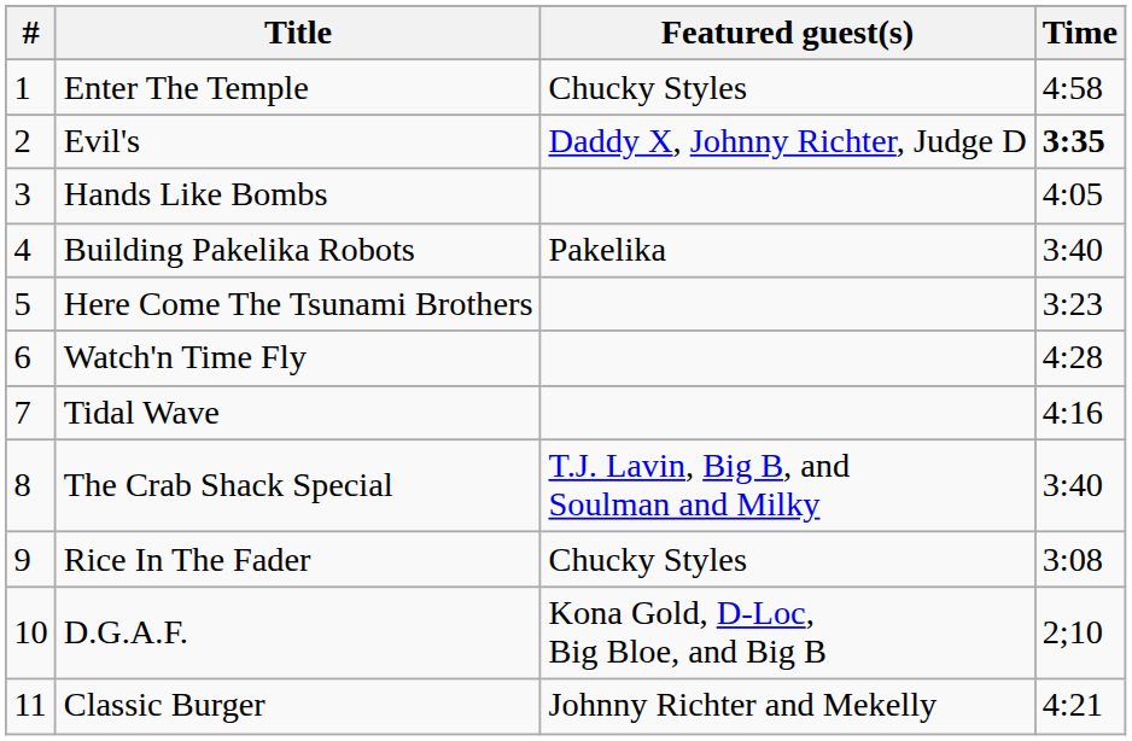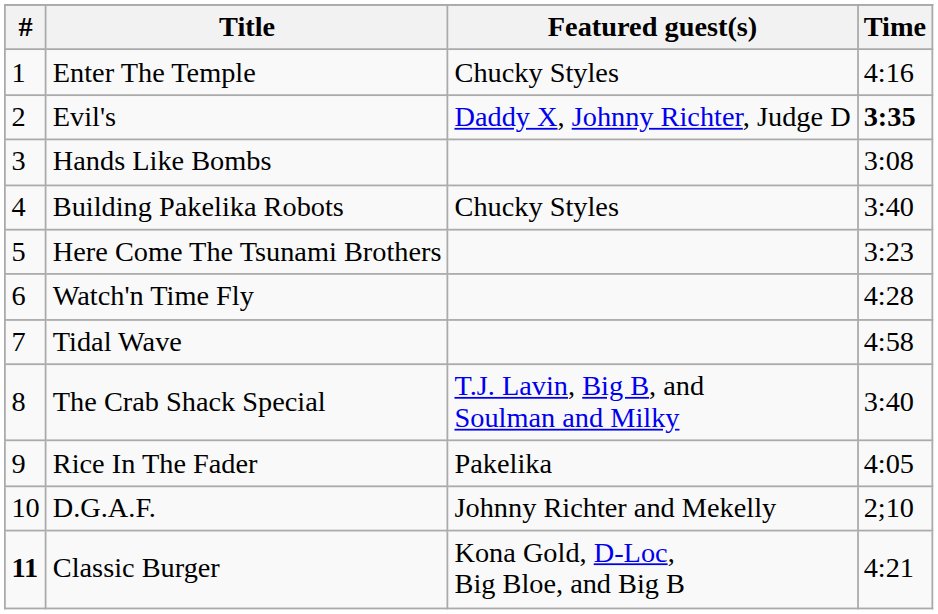Enter The Temple | Time: 4:58 -> 4:16
Hands Like Bombs | Time: 4:05 -> 3:08
Building Pakelika Robots | Featured guest(s): Pakelika -> Chucky Styles
Tidal Wave | Time: 4:16 -> 4:58
Rice In The Fader | Featured guest(s): Chucky Styles -> Pakelika
Rice In The Fader | Time: 3:08 -> 4:05
D.G.A.F. | Featured guest(s): Kona Gold, D-Loc, Big Bloe, and Big B -> Johnny Richter and Mekelly
Classic Burger | #: normal -> bold
Classic Burger | Featured guest(s): Johnny Richter and Mekelly -> Kona Gold, D-Loc, Big Bloe, and Big B
